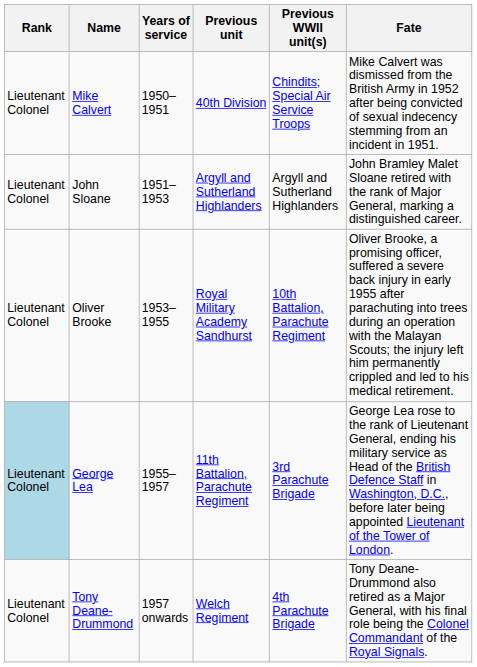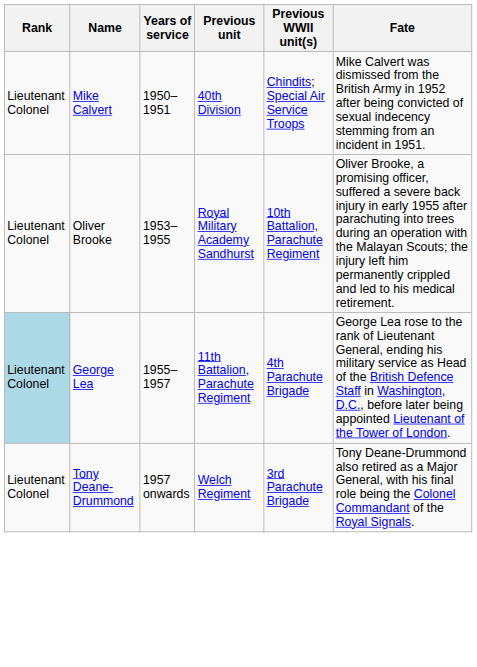- row: Lieutenant Colonel | John Sloane | 1951–1953 | Argyll and Sutherland Highlanders | Argyll and Sutherland Highlanders | John Bramley Malet Sloane retired with the rank of Major General, marking a distinguished career.
George Lea | Previous WWII unit(s): 3rd Parachute Brigade -> 4th Parachute Brigade
Tony Deane-Drummond | Previous WWII unit(s): 4th Parachute Brigade -> 3rd Parachute Brigade
